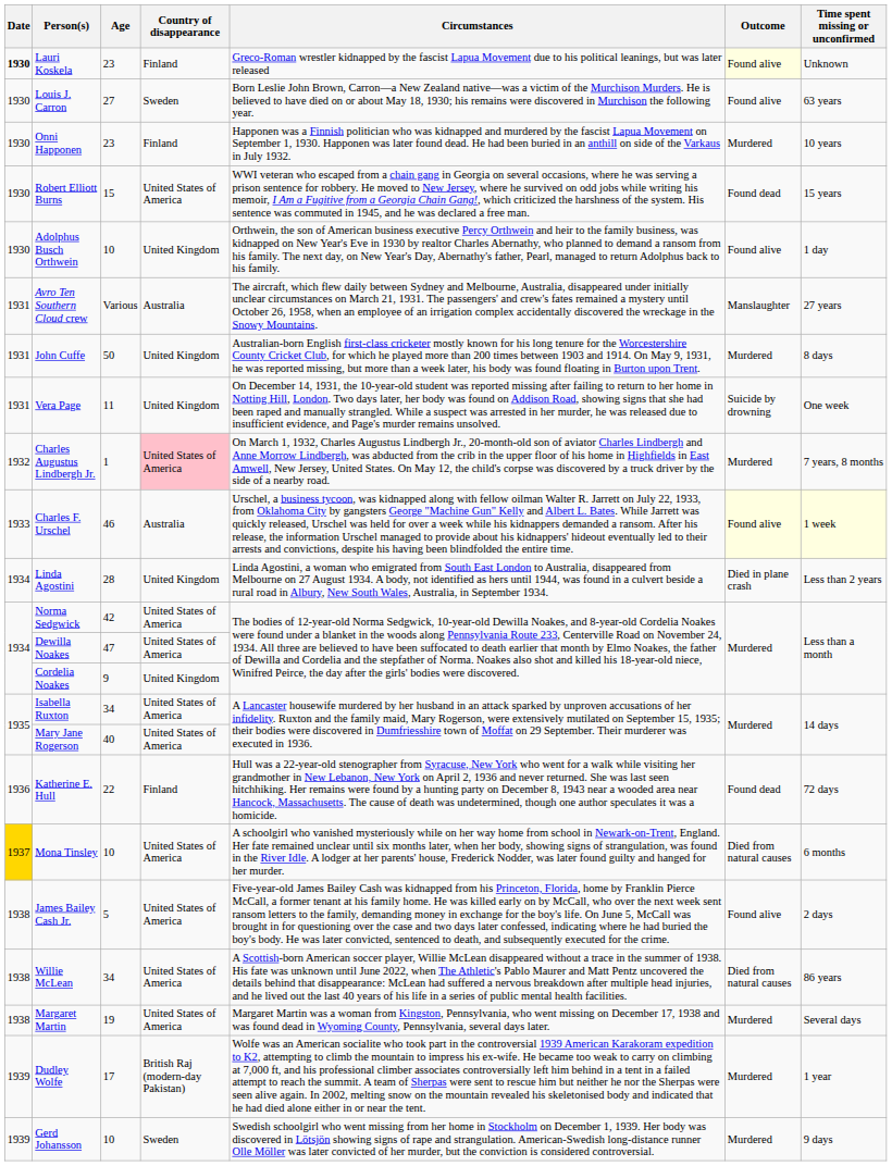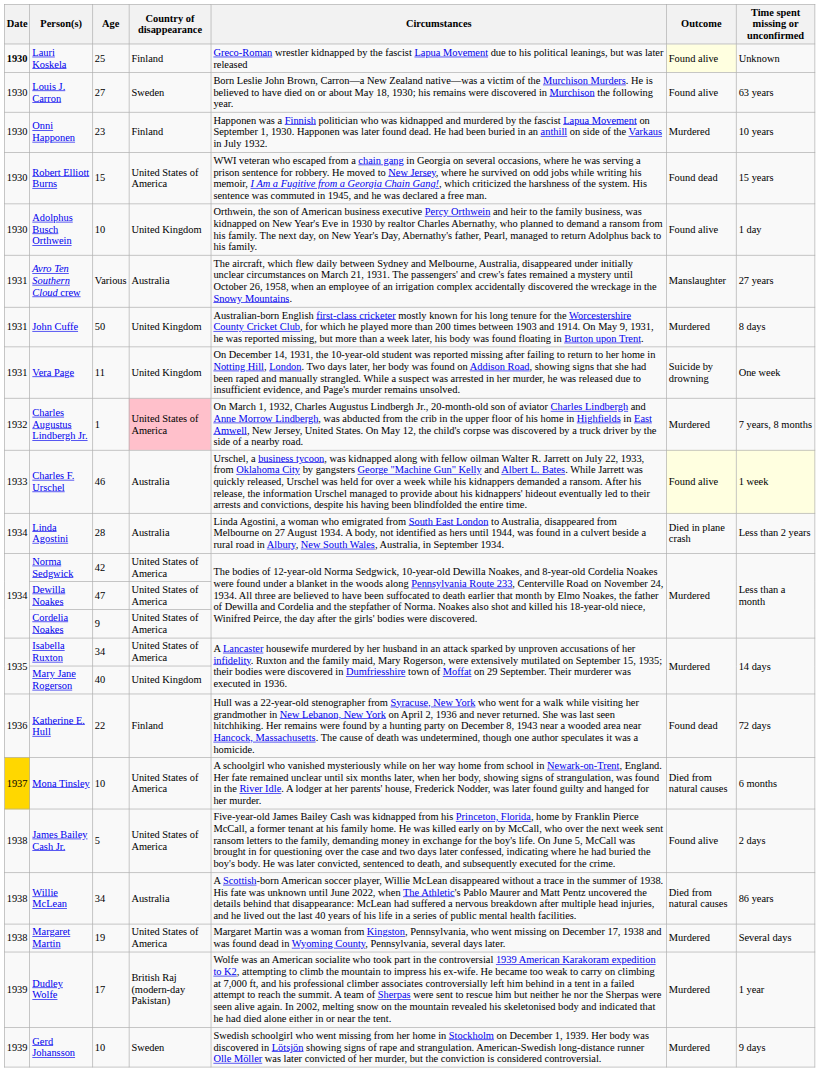Lauri Koskela | Age: 23 -> 25
Linda Agostini | Country of disappearance: United Kingdom -> Australia
Cordelia Noakes | Country of disappearance: United Kingdom -> United States of America
Mary Jane Rogerson | Country of disappearance: United States of America -> United Kingdom
Willie McLean | Country of disappearance: United States of America -> Australia
